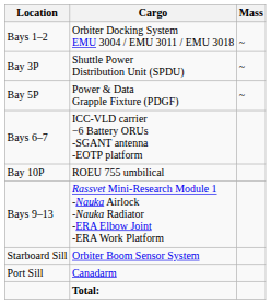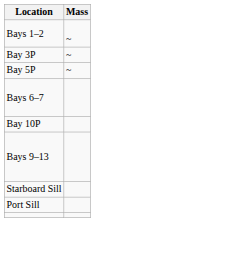- column: Cargo | Orbiter Docking System EMU 3004 / EMU 3011 / EMU 3018 | Shuttle Power Distribution Unit (SPDU) | Power & Data Grapple Fixture (PDGF) | ICC-VLD carrier −6 Battery ORUs -SGANT antenna -EOTP platform | ROEU 755 umbilical | Rassvet Mini-Research Module 1 -Nauka Airlock -Nauka Radiator -ERA Elbow Joint -ERA Work Platform | Orbiter Boom Sensor System | Canadarm | Total:
